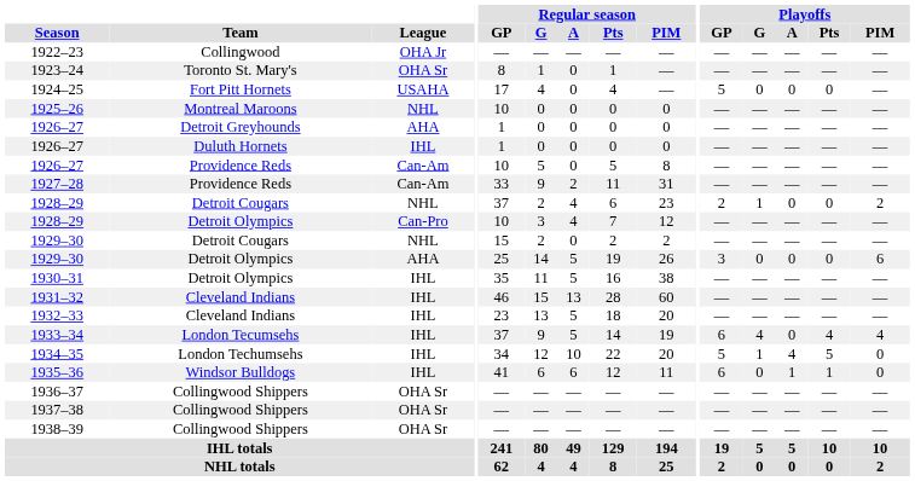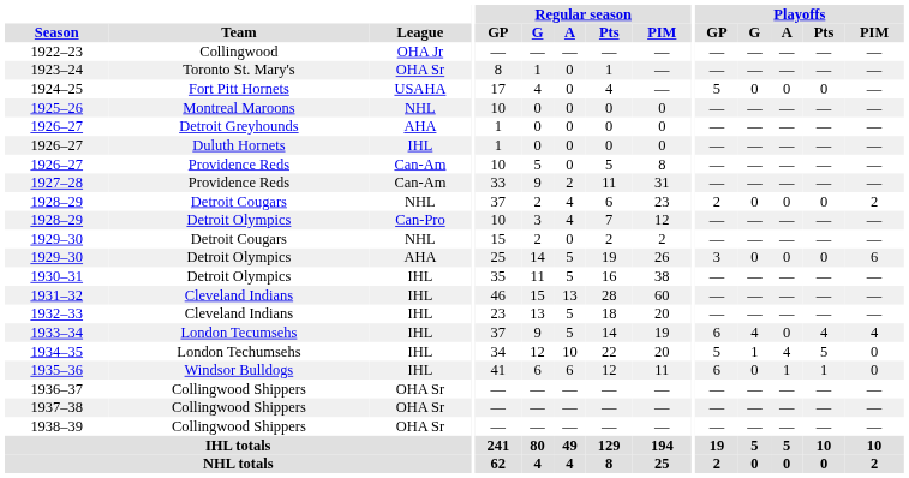1928–29 / Detroit Cougars | Playoffs / G: 1 -> 0
